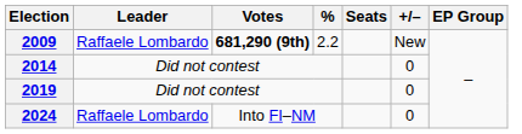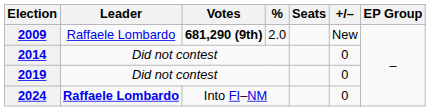2009 | %: 2.2 -> 2.0
2024 | Leader: normal -> bold
